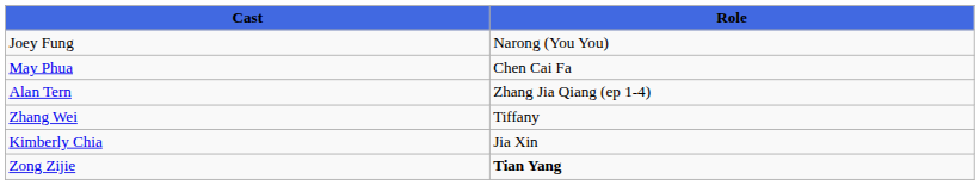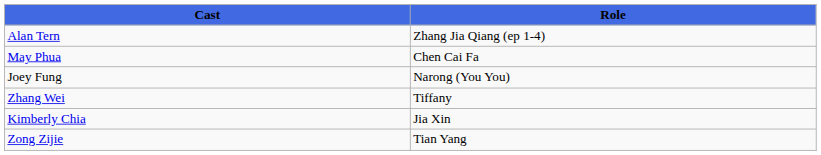rows swapped: Alan Tern <-> Joey Fung
Zong Zijie | Role: bold -> normal
